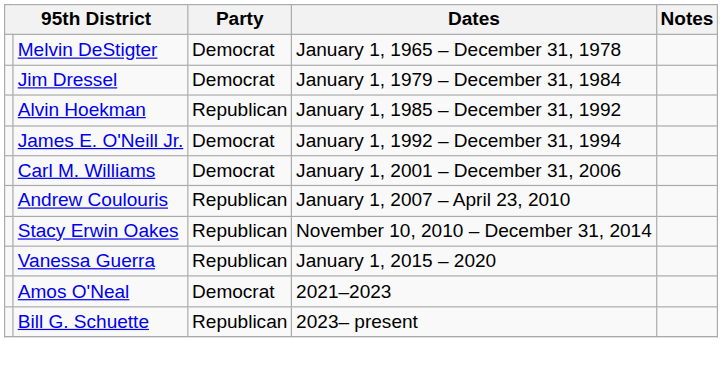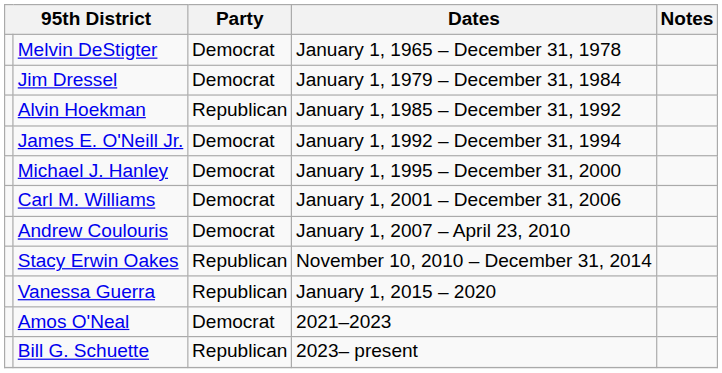+ row: Michael J. Hanley | Democrat | January 1, 1995 – December 31, 2000
Andrew Coulouris | Party: Republican -> Democrat
